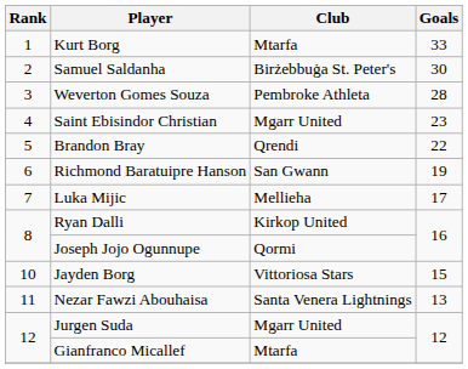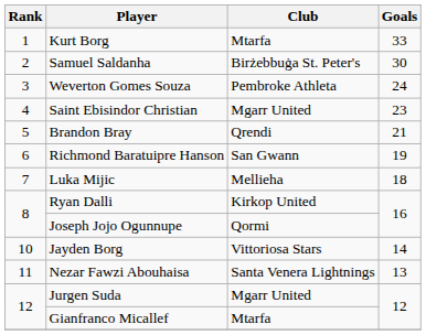Weverton Gomes Souza | Goals: 28 -> 24
Brandon Bray | Goals: 22 -> 21
Luka Mijic | Goals: 17 -> 18
Jayden Borg | Goals: 15 -> 14
